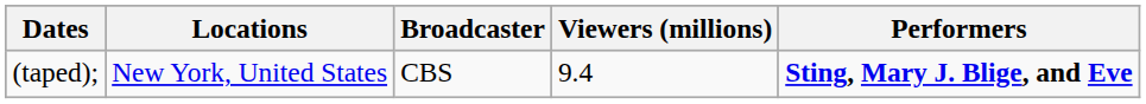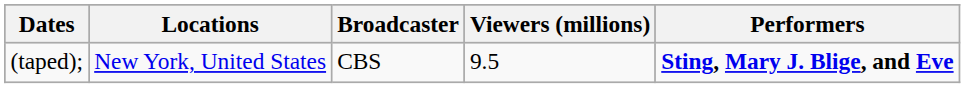(taped); | Viewers (millions): 9.4 -> 9.5
